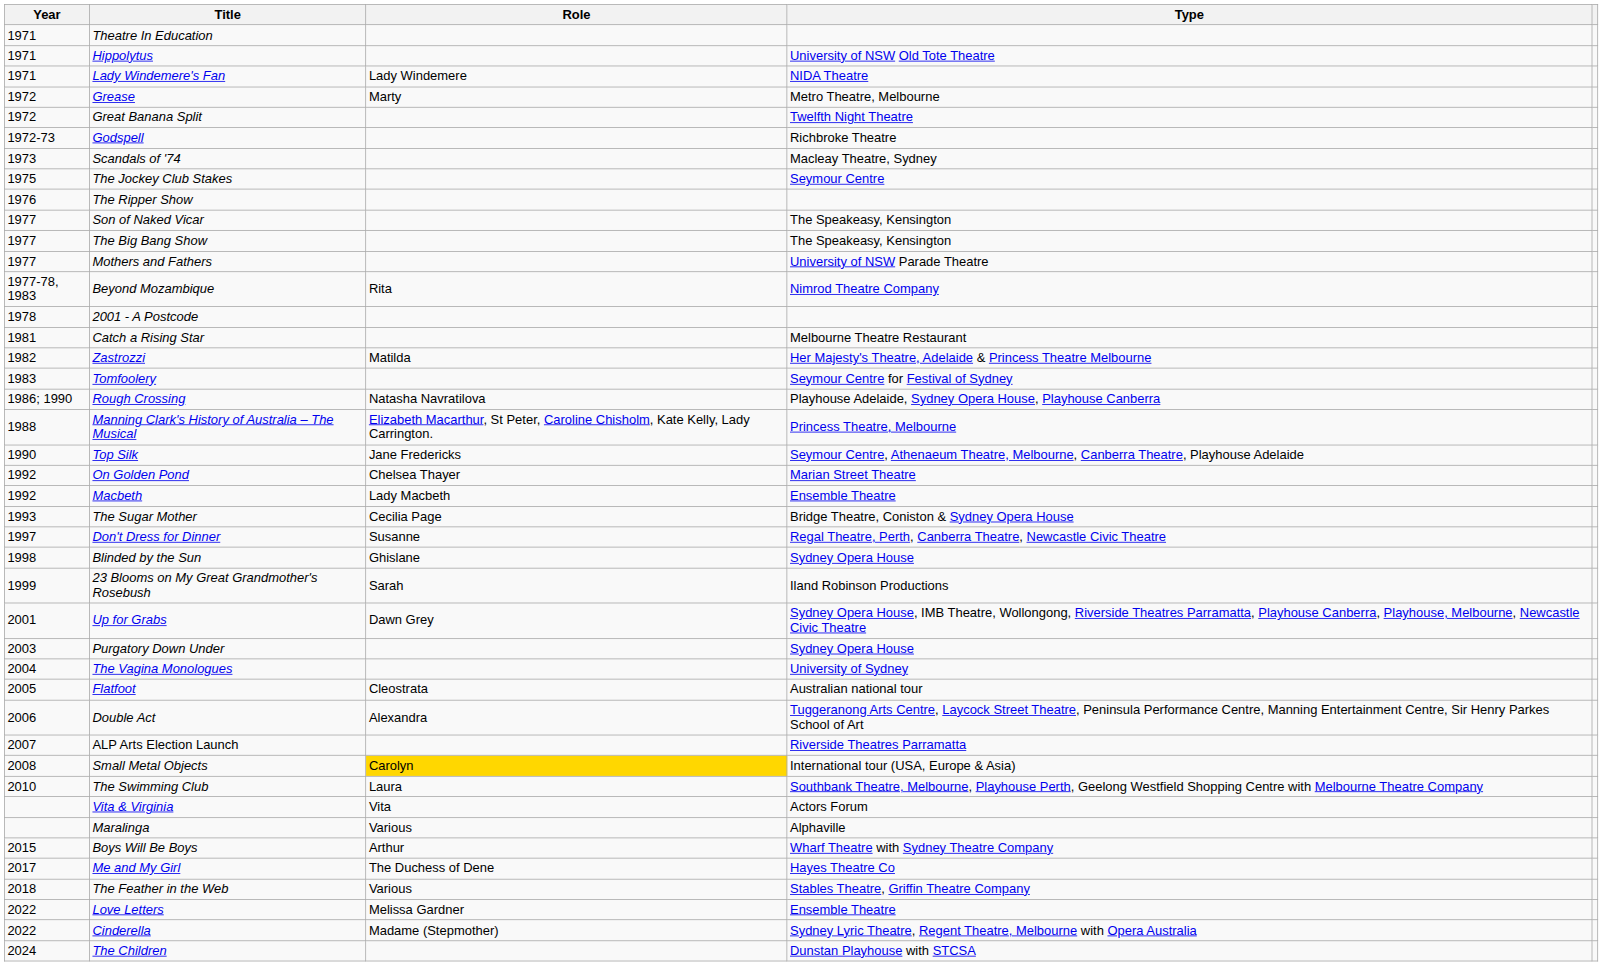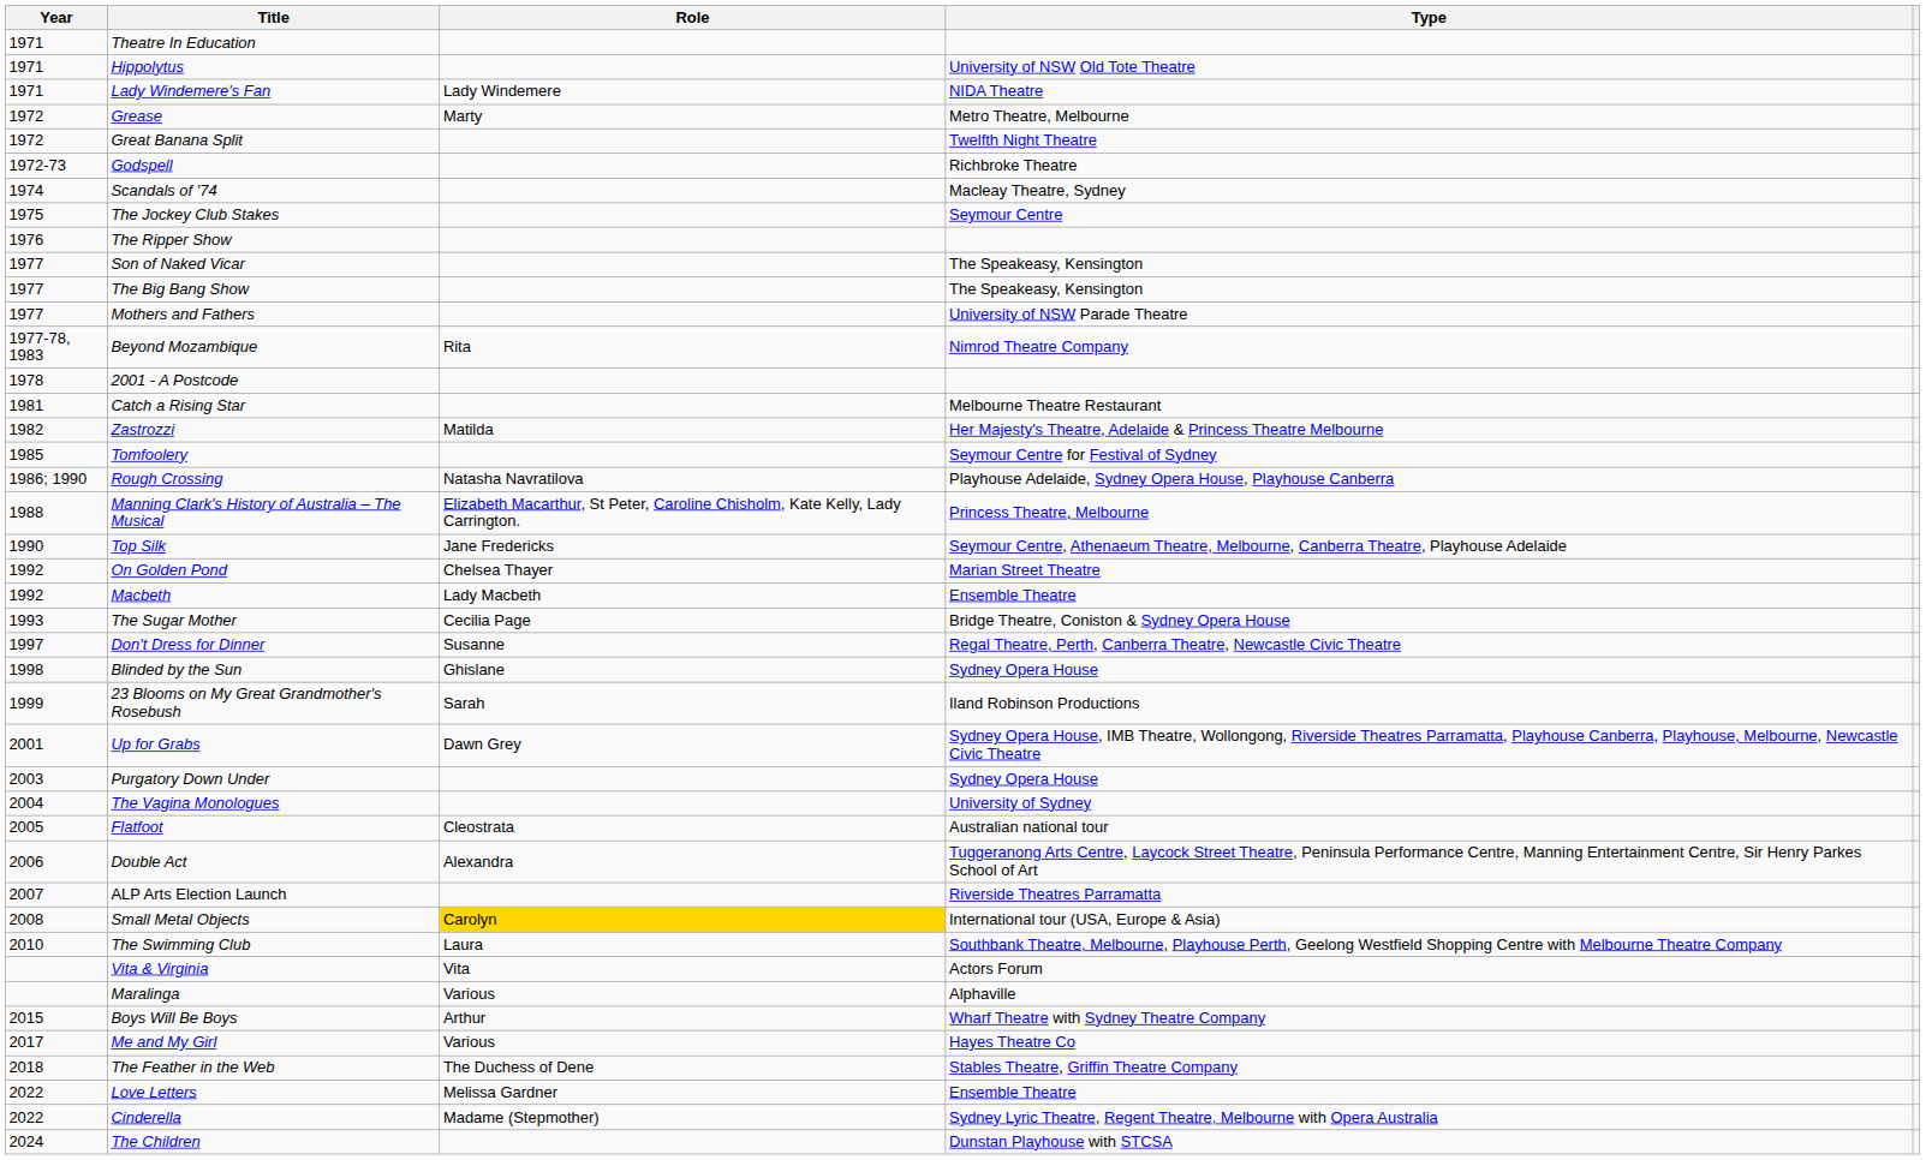Scandals of '74 | Year: 1973 -> 1974
Tomfoolery | Year: 1983 -> 1985
Me and My Girl | Role: The Duchess of Dene -> Various
The Feather in the Web | Role: Various -> The Duchess of Dene
